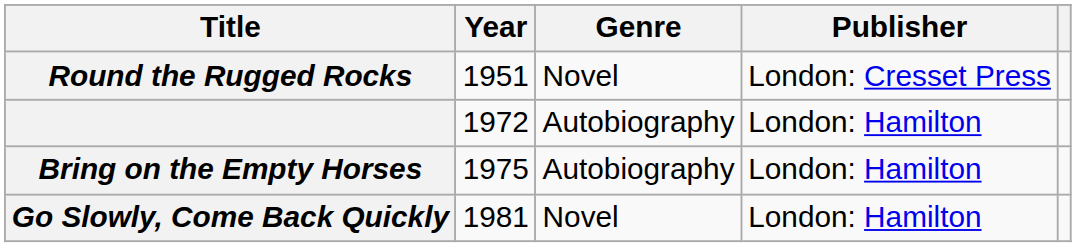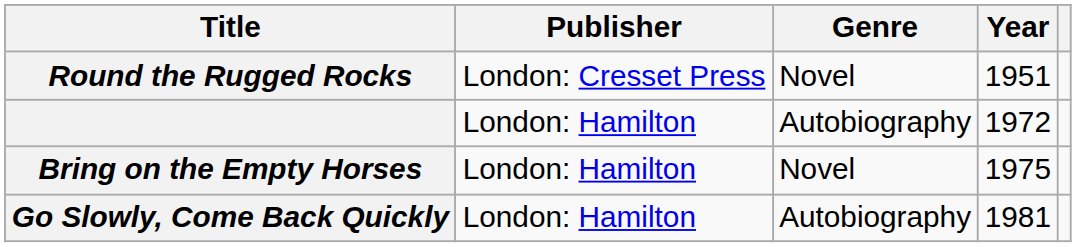columns swapped: Year <-> Publisher
Bring on the Empty Horses | Genre: Autobiography -> Novel
Go Slowly, Come Back Quickly | Genre: Novel -> Autobiography
